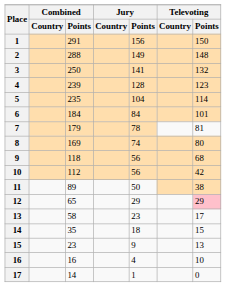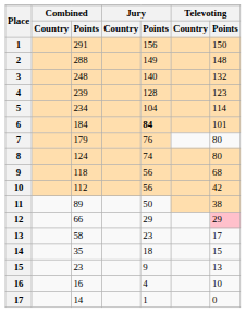3 | Combined / Points: 250 -> 248
3 | Jury / Points: 141 -> 140
5 | Combined / Points: 235 -> 234
6 | Jury / Points: normal -> bold
7 | Jury / Points: 78 -> 76
7 | Televoting / Points: 81 -> 80
8 | Combined / Points: 169 -> 124
12 | Combined / Points: 65 -> 66
